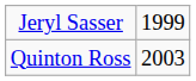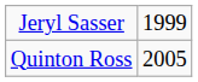Quinton Ross | column 2: 2003 -> 2005
